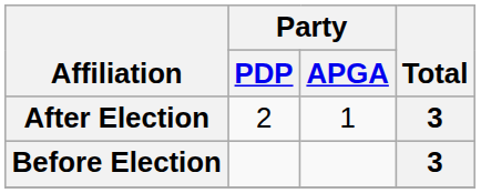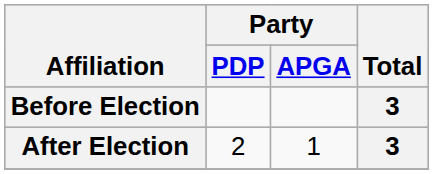rows swapped: Before Election <-> After Election
